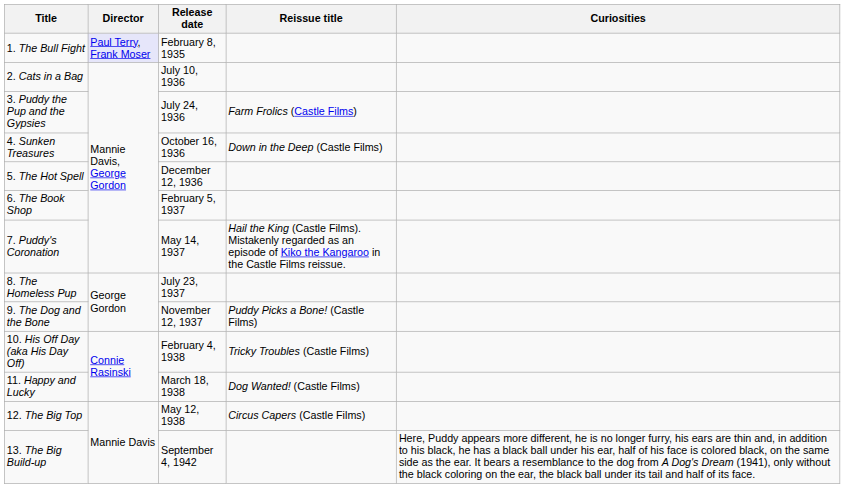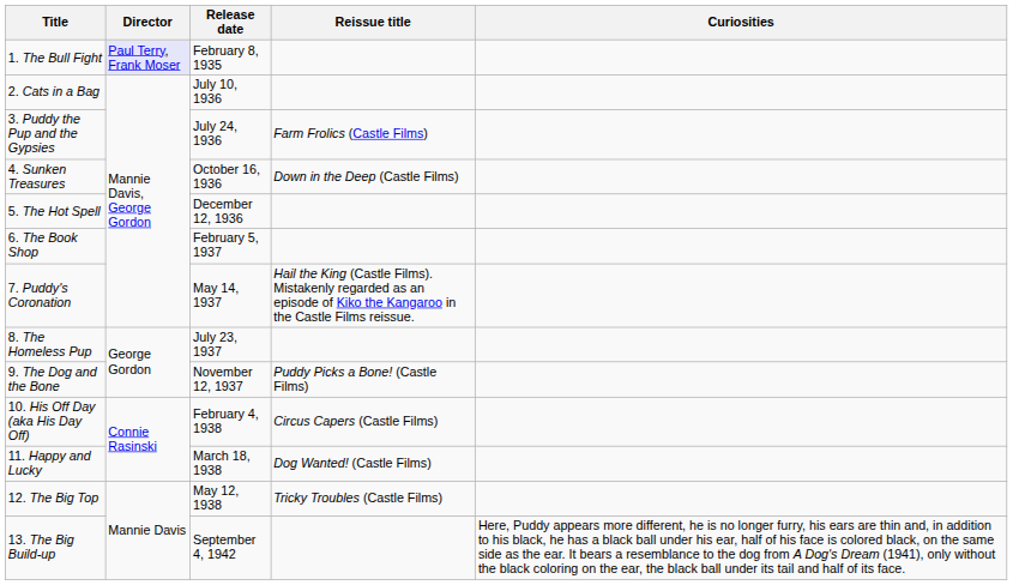10. His Off Day (aka His Day Off) | Reissue title: Tricky Troubles (Castle Films) -> Circus Capers (Castle Films)
12. The Big Top | Reissue title: Circus Capers (Castle Films) -> Tricky Troubles (Castle Films)
